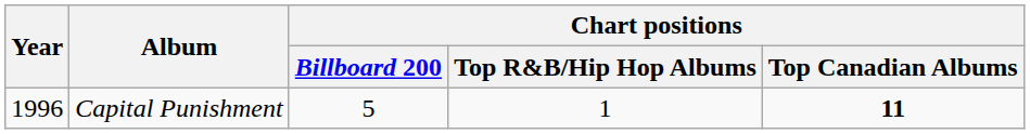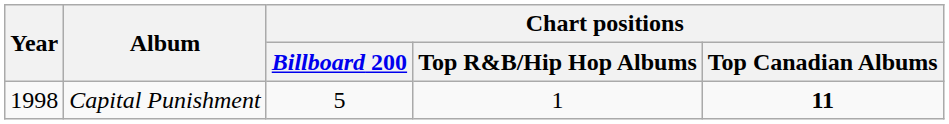Capital Punishment | Year: 1996 -> 1998
